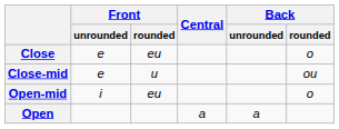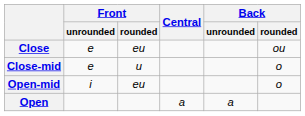Close | Back / rounded: o -> ou
Close-mid | Back / rounded: ou -> o
